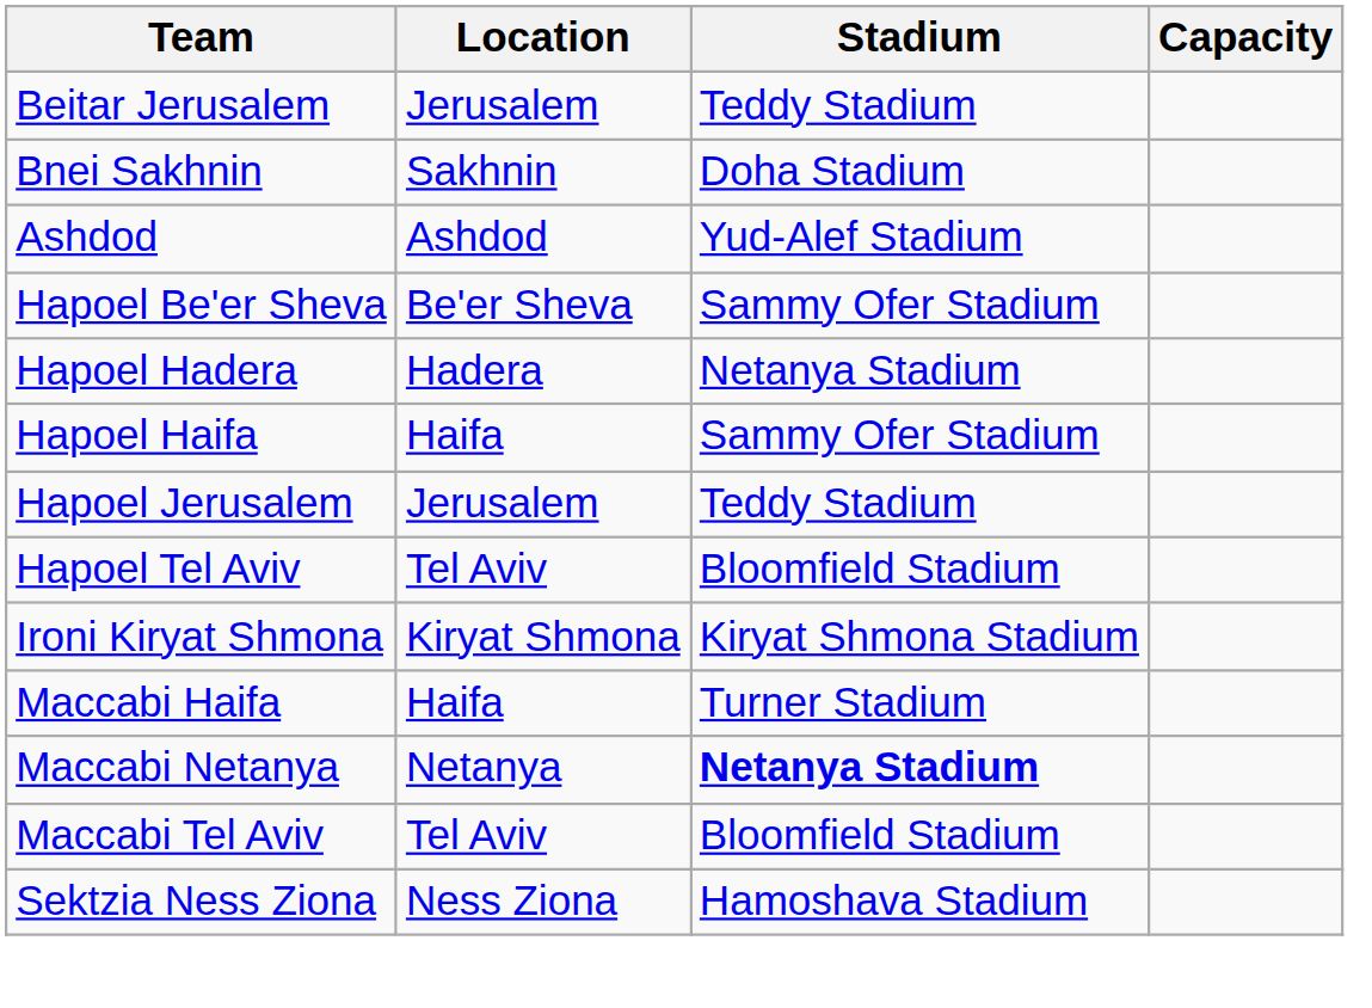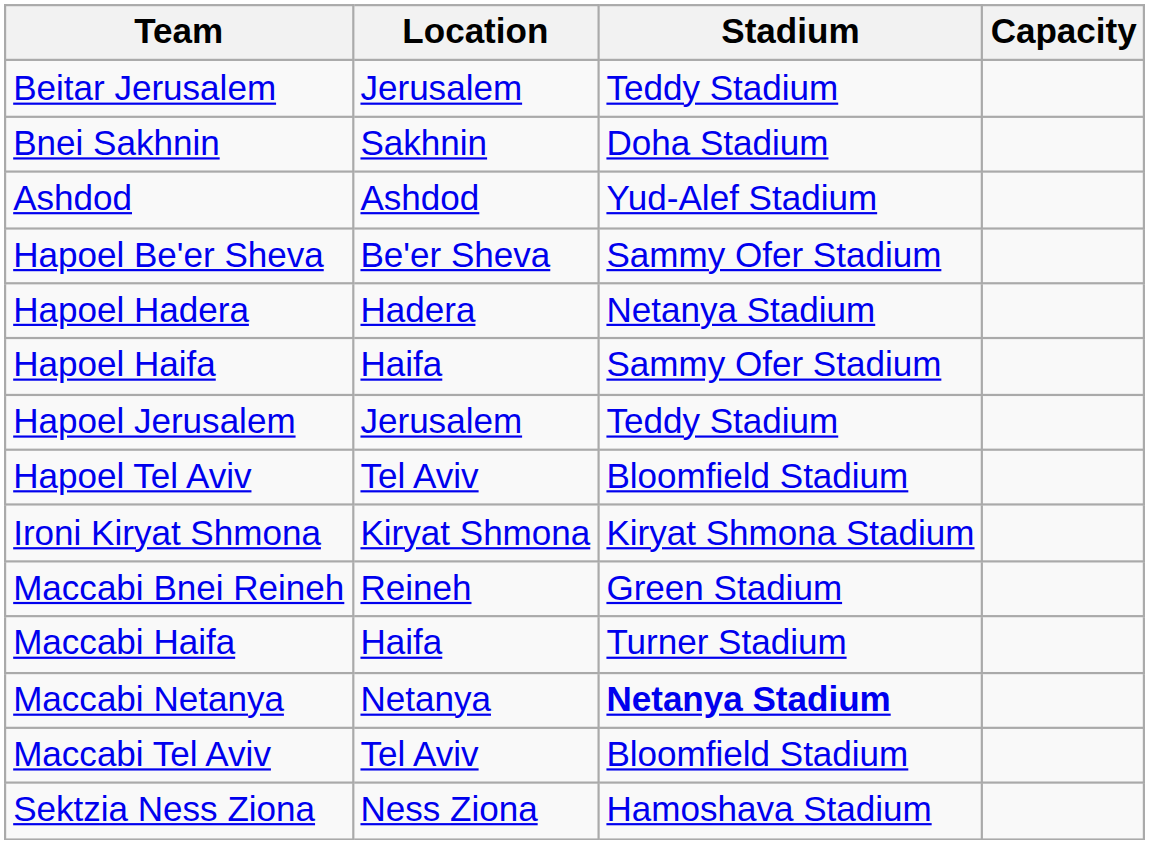+ row: Maccabi Bnei Reineh | Reineh | Green Stadium
